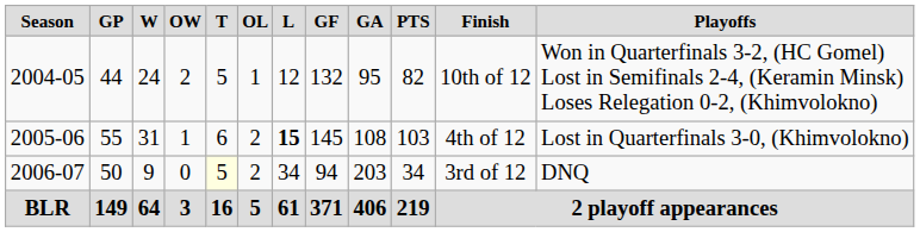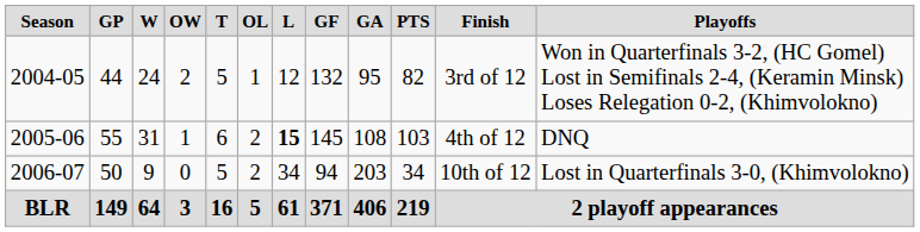2004-05 | column 11: 10th of 12 -> 3rd of 12
2005-06 | column 12: Lost in Quarterfinals 3-0, (Khimvolokno) -> DNQ
2006-07 | column 5: lightyellow background -> no background
2006-07 | column 11: 3rd of 12 -> 10th of 12
2006-07 | column 12: DNQ -> Lost in Quarterfinals 3-0, (Khimvolokno)
